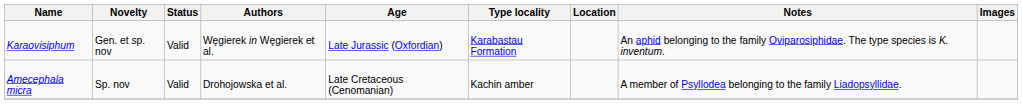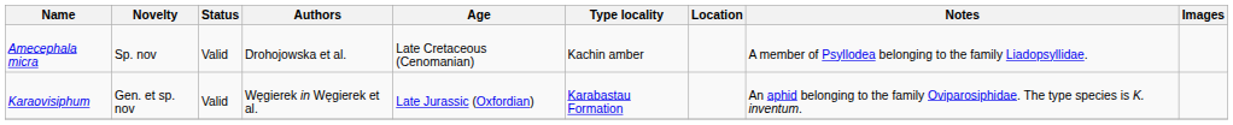rows swapped: Amecephala micra <-> Karaovisiphum
